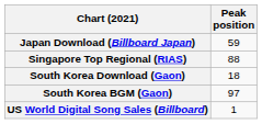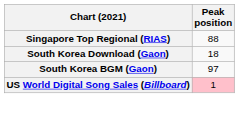- row: Japan Download (Billboard Japan) | 59
US World Digital Song Sales (Billboard) | Peak position: no background -> pink background
